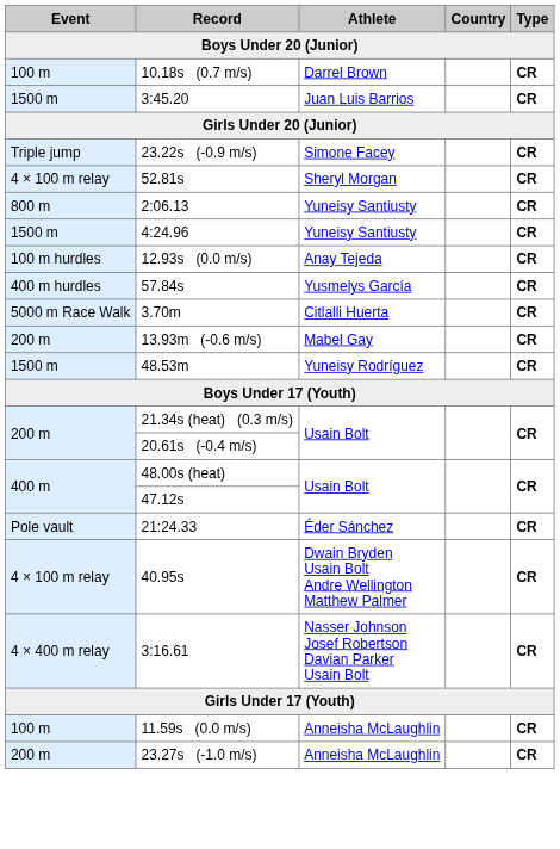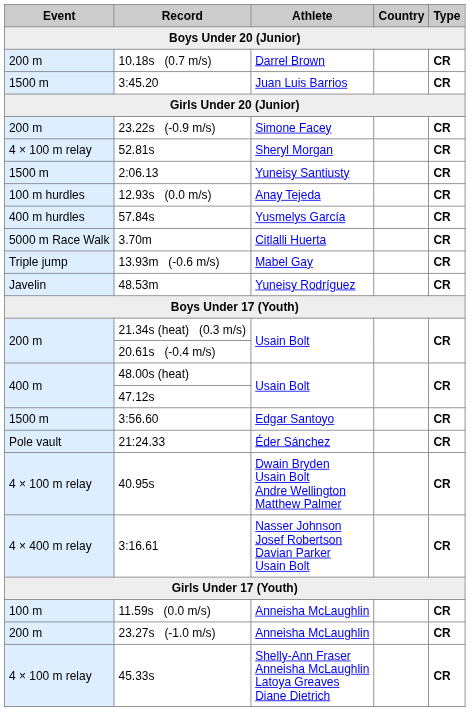10.18s (0.7 m/s) | Event: 100 m -> 200 m
23.22s (-0.9 m/s) | Event: Triple jump -> 200 m
2:06.13 | Event: 800 m -> 1500 m
- row: 1500 m | 4:24.96 | Yuneisy Santiusty | CR
13.93m (-0.6 m/s) | Event: 200 m -> Triple jump
48.53m | Event: 1500 m -> Javelin
+ row: 1500 m | 3:56.60 | Edgar Santoyo | CR
+ row: 4 × 100 m relay | 45.33s | Shelly-Ann Fraser Anneisha McLaughlin Latoya Greaves Diane Dietrich | CR
